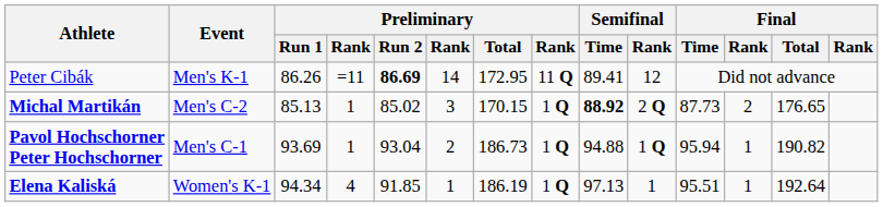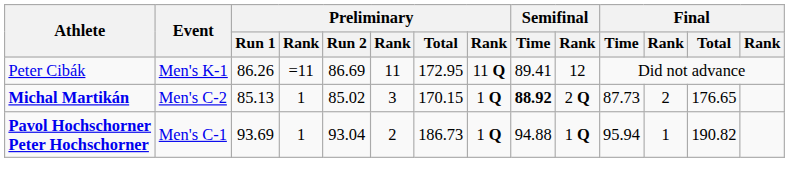Peter Cibák | Preliminary / Run 2: bold -> normal
Peter Cibák | column 6: 14 -> 11
- row: Elena Kaliská | Women's K-1 | 94.34 | 4 | 91.85 | 1 | 186.19 | 1 Q | 97.13 | 1 | 95.51 | 1 | 192.64
